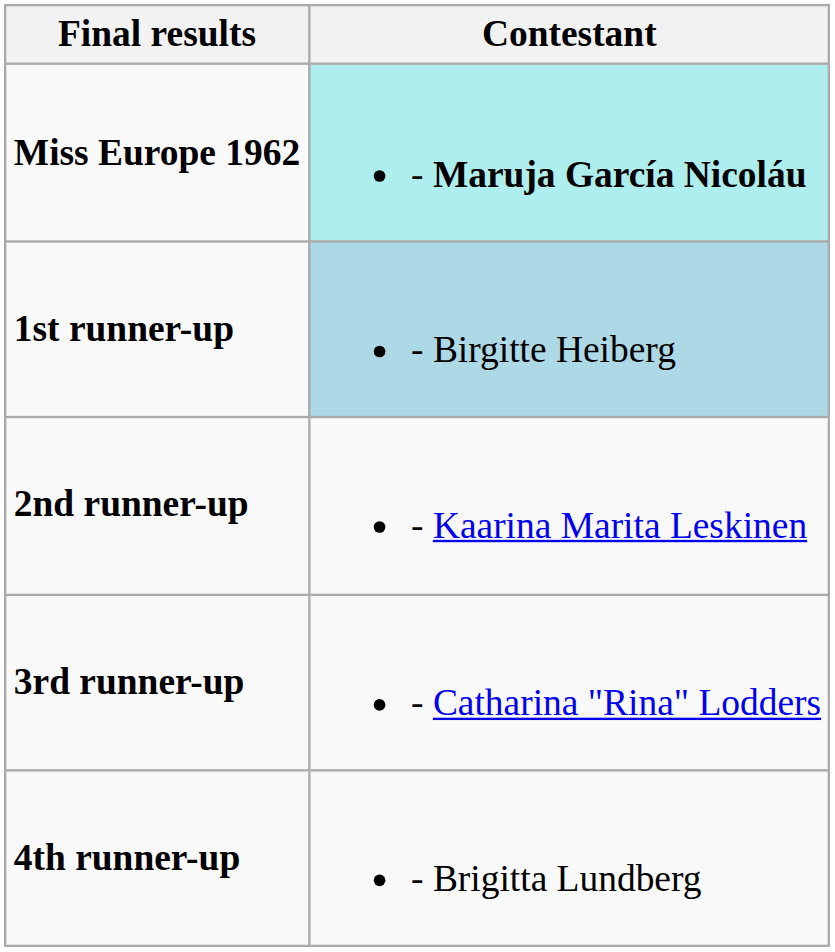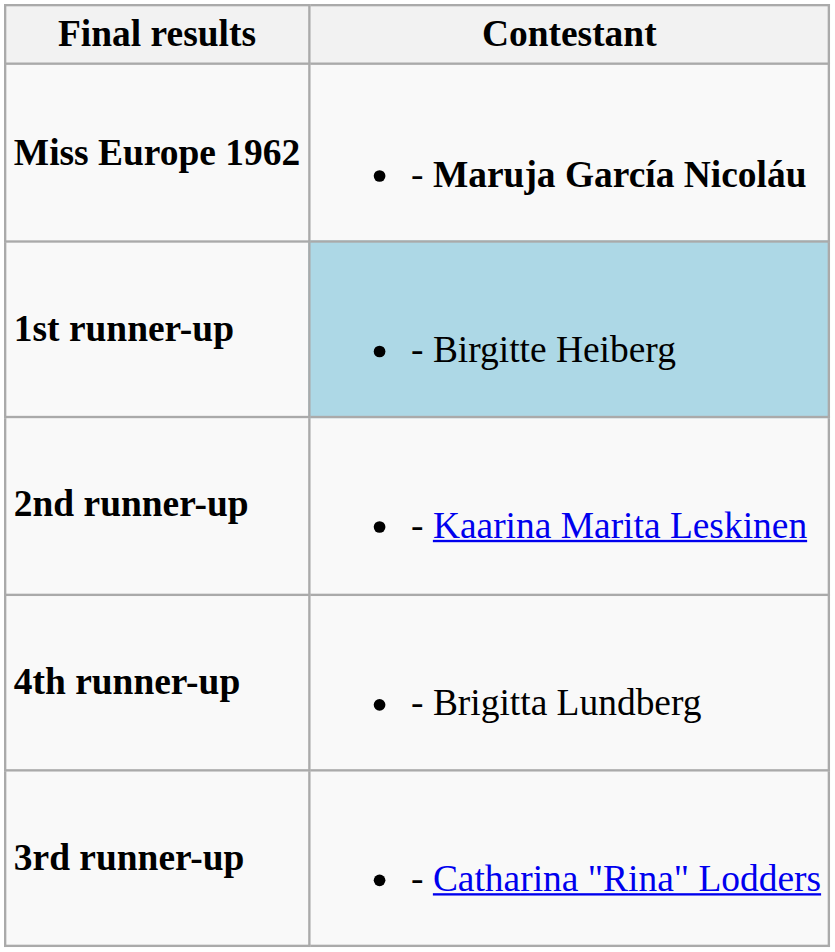Miss Europe 1962 | Contestant: paleturquoise background -> no background
rows swapped: 3rd runner-up <-> 4th runner-up
